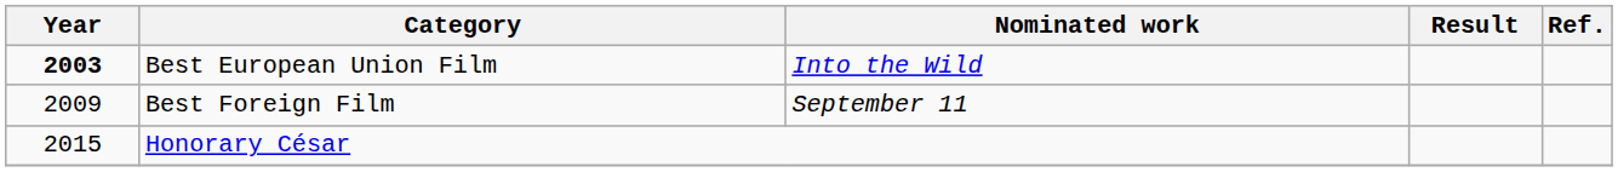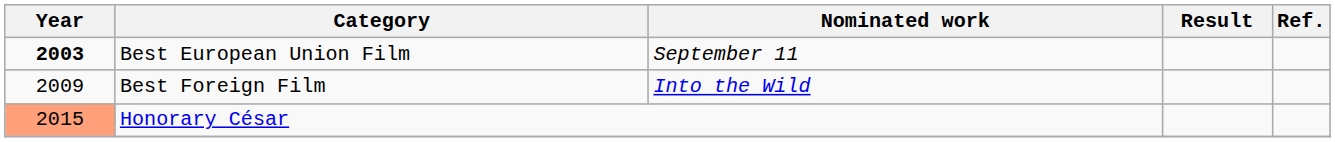Best European Union Film | Nominated work: Into the Wild -> September 11
Best Foreign Film | Nominated work: September 11 -> Into the Wild
Honorary César | Year: no background -> lightsalmon background
